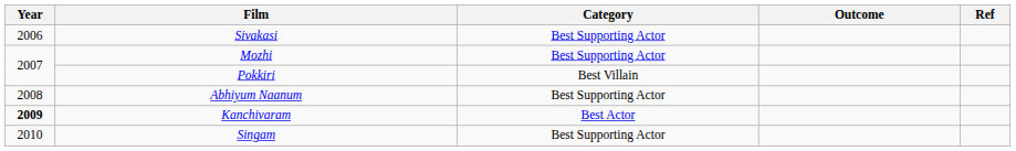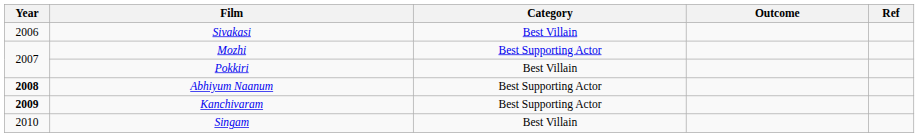Sivakasi | Category: Best Supporting Actor -> Best Villain
Abhiyum Naanum | Year: normal -> bold
Kanchivaram | Category: Best Actor -> Best Supporting Actor
Singam | Category: Best Supporting Actor -> Best Villain
